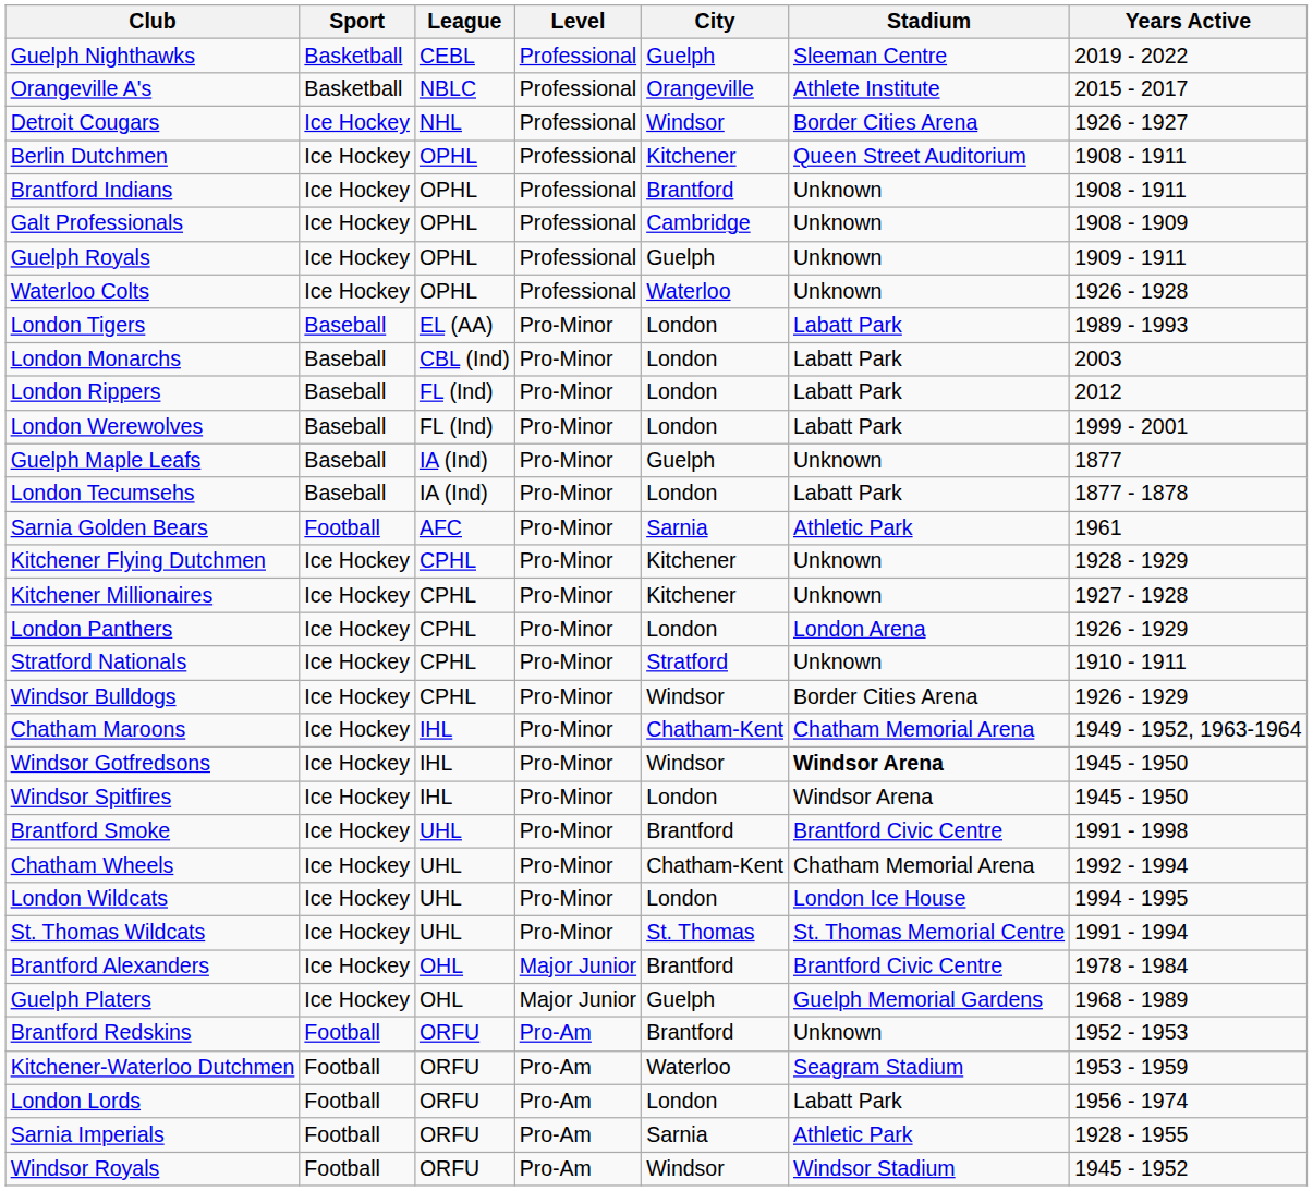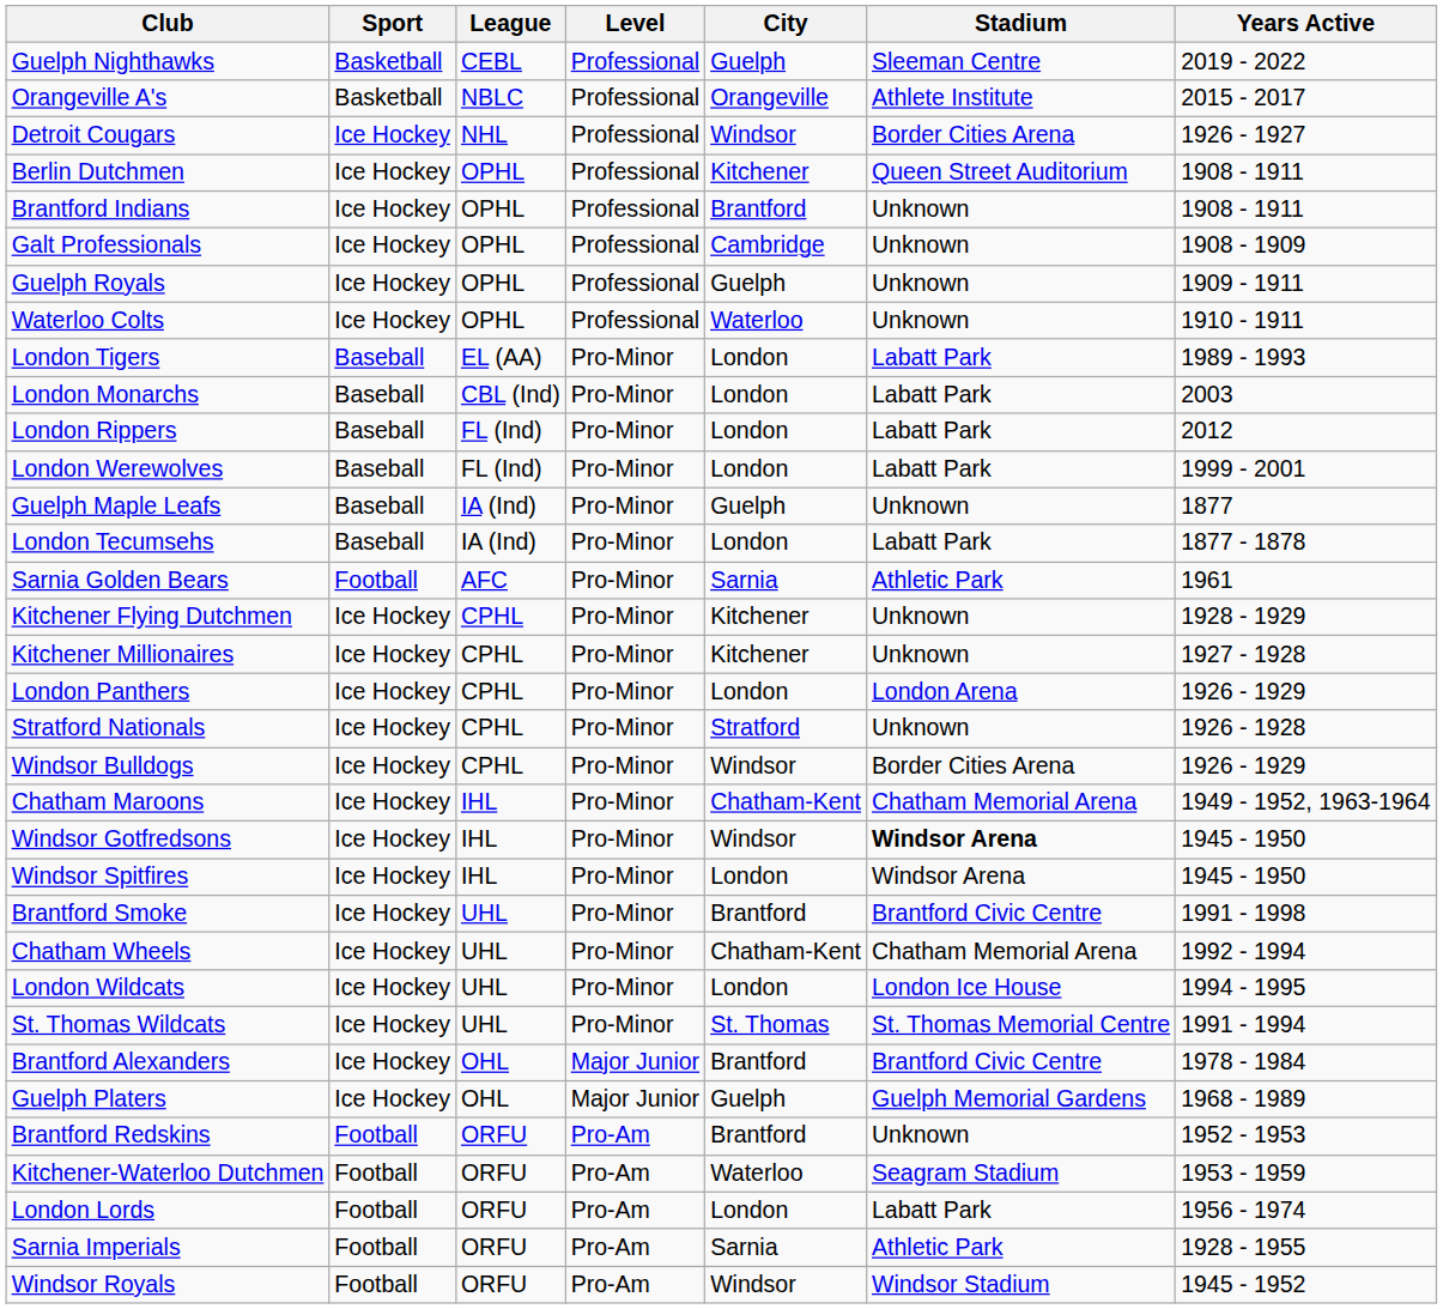Waterloo Colts | Years Active: 1926 - 1928 -> 1910 - 1911
Stratford Nationals | Years Active: 1910 - 1911 -> 1926 - 1928
